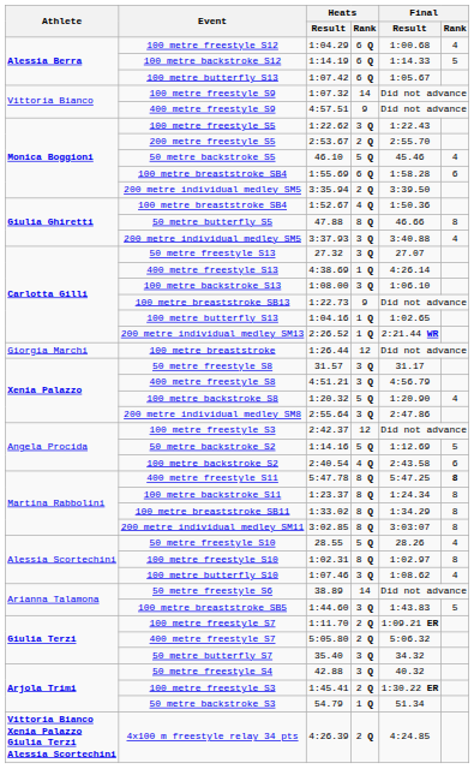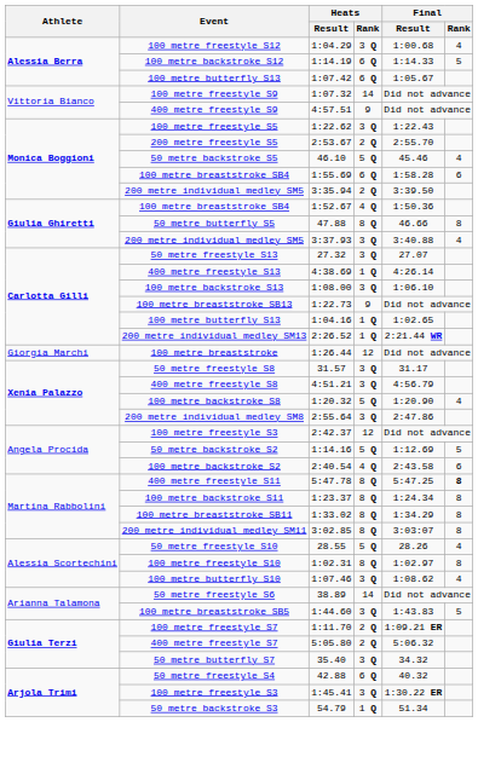100 metre freestyle S12 | Heats / Rank: 6 Q -> 3 Q
50 metre freestyle S4 | Heats / Rank: 3 Q -> 6 Q
100 metre freestyle S3 / 1:45.41 | Heats / Rank: 2 Q -> 3 Q
- row: Vittoria Bianco Xenia Palazzo Giulia Terzi Alessia Scortechini | 4x100 m freestyle relay 34 pts | 4:26.39 | 2 Q | 4:24.85
